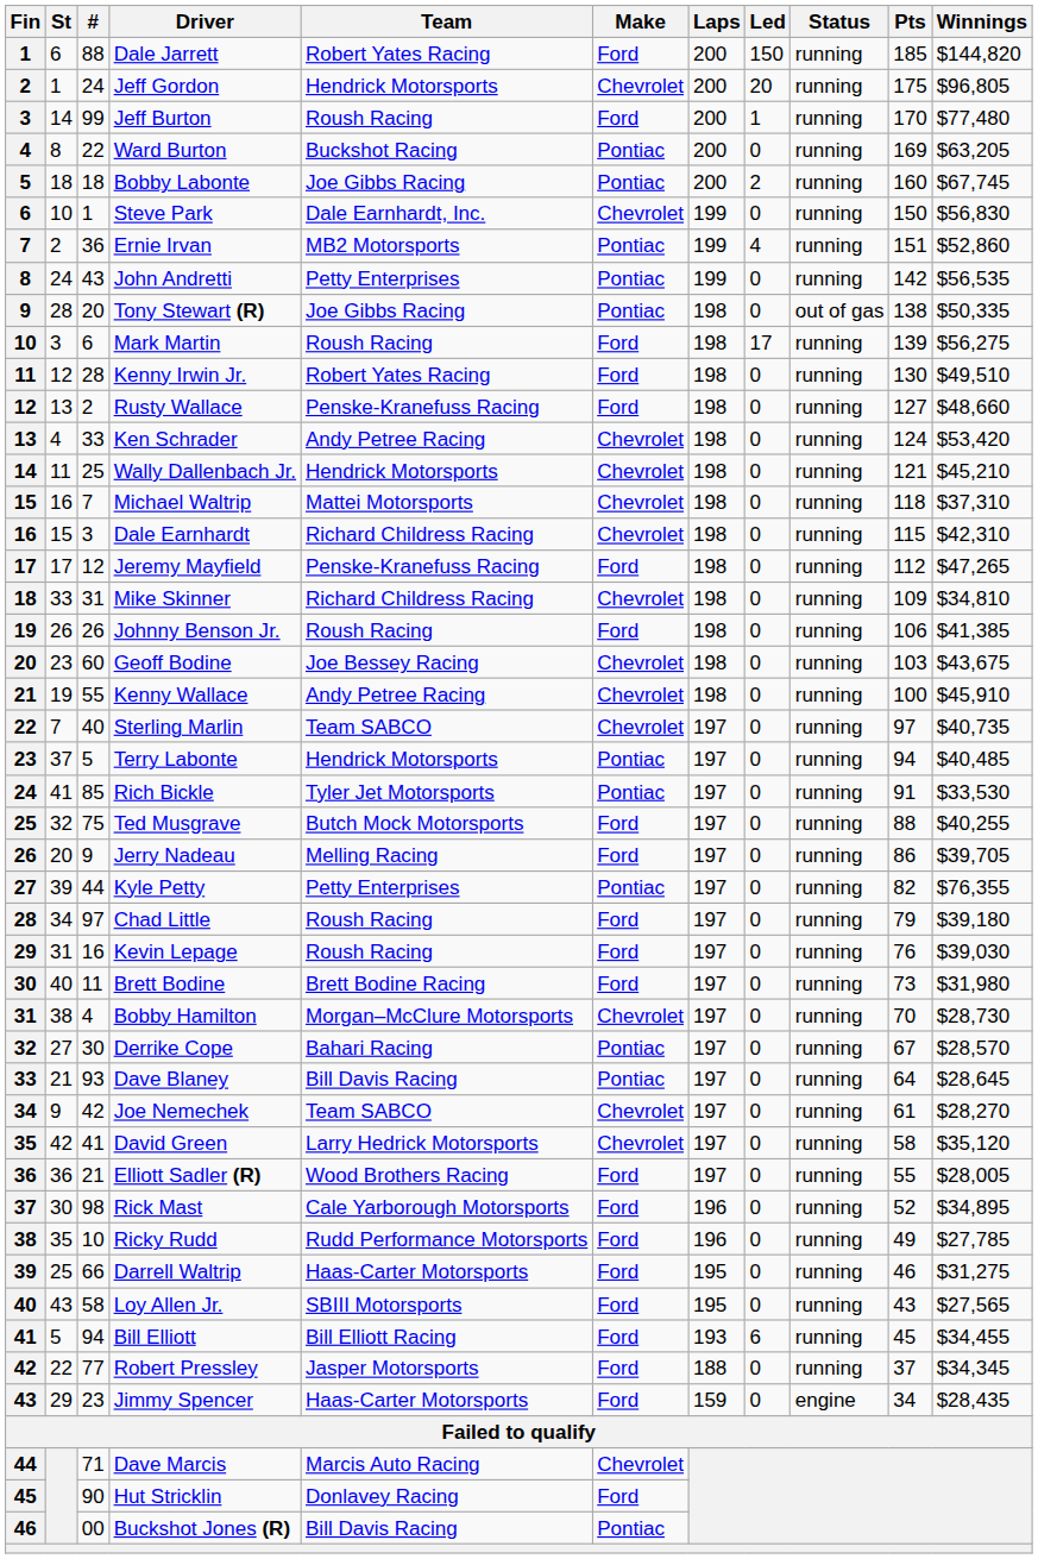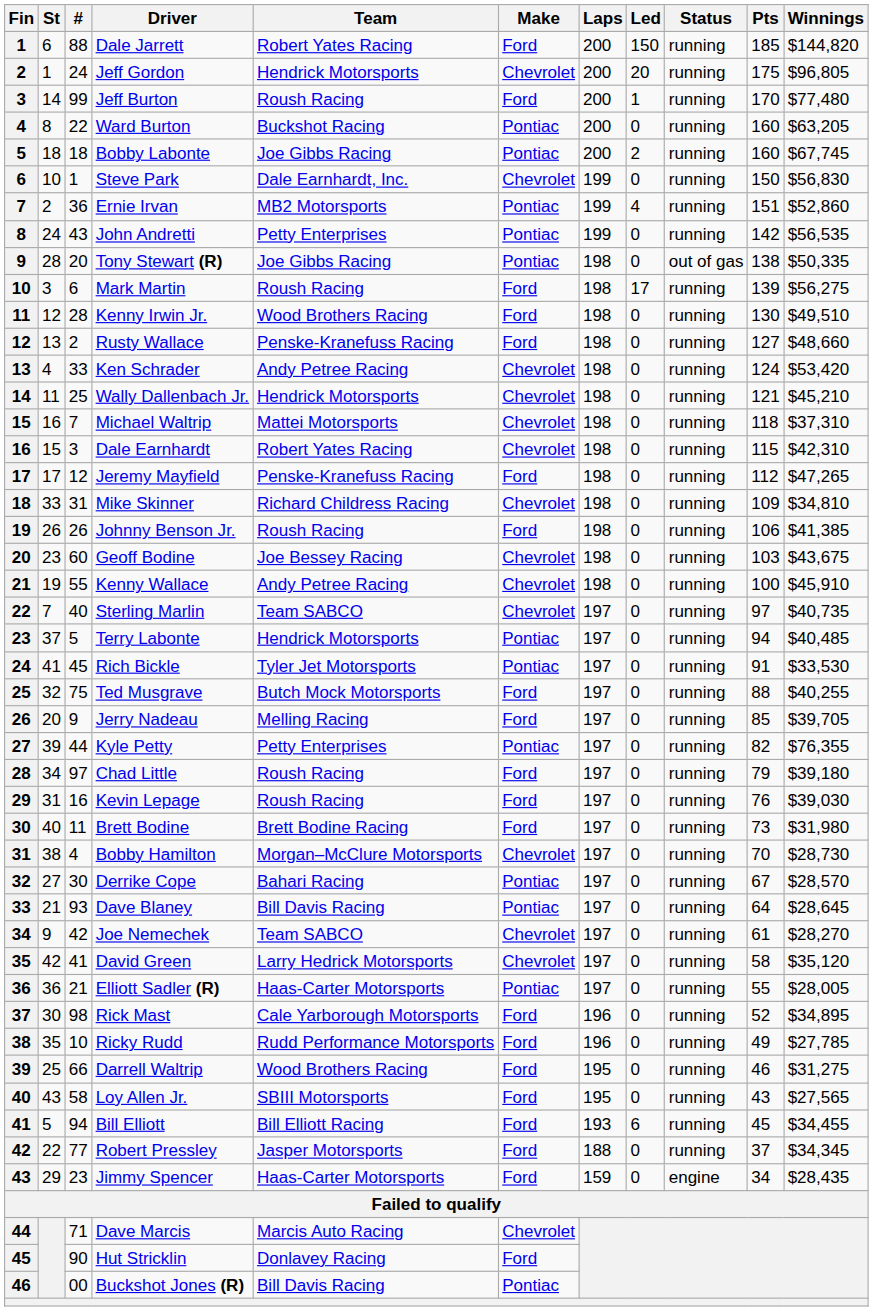Ward Burton | Pts: 169 -> 160
Kenny Irwin Jr. | Team: Robert Yates Racing -> Wood Brothers Racing
Dale Earnhardt | Team: Richard Childress Racing -> Robert Yates Racing
Rich Bickle | #: 85 -> 45
Jerry Nadeau | Pts: 86 -> 85
Elliott Sadler (R) | Team: Wood Brothers Racing -> Haas-Carter Motorsports
Elliott Sadler (R) | Make: Ford -> Pontiac
Darrell Waltrip | Team: Haas-Carter Motorsports -> Wood Brothers Racing
